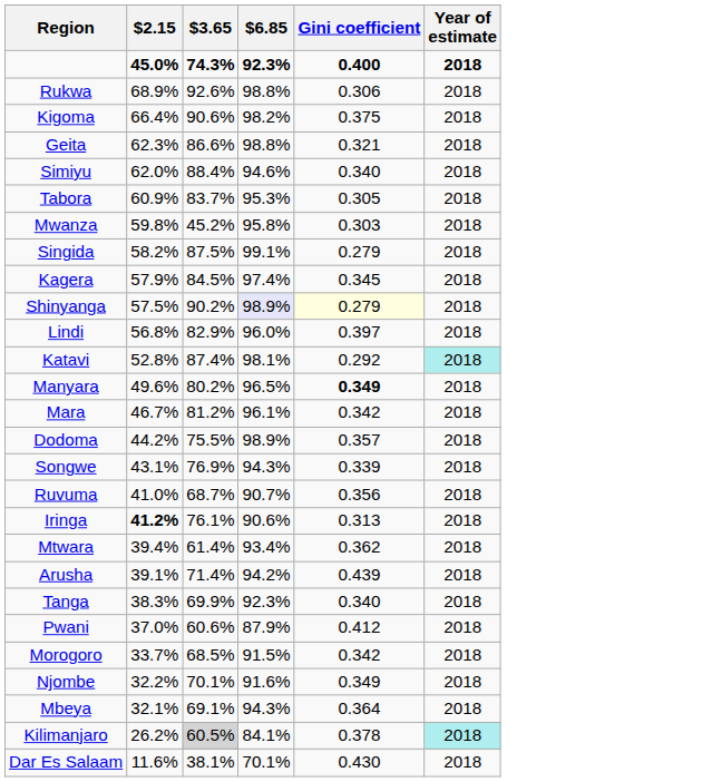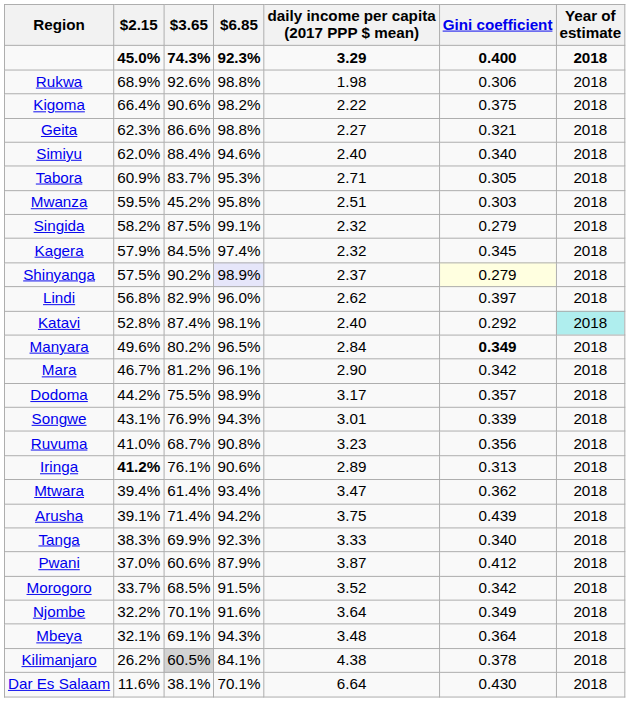+ column: daily income per capita (2017 PPP $ mean) | 3.29 | 1.98 | 2.22 | 2.27 | 2.40 | 2.71 | 2.51 | 2.32 | 2.32 | 2.37 | 2.62 | 2.40 | 2.84 | 2.90 | 3.17 | 3.01 | 3.23 | 2.89 | 3.47 | 3.75 | 3.33 | 3.87 | 3.52 | 3.64 | 3.48 | 4.38 | 6.64
Mwanza | $2.15: 59.8% -> 59.5%
Ruvuma | $6.85: 90.7% -> 90.8%
Kilimanjaro | Year of estimate: paleturquoise background -> no background
